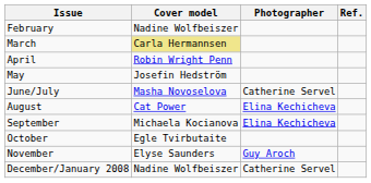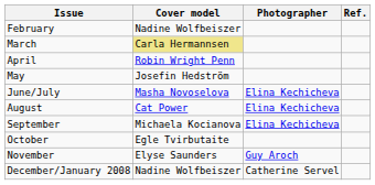June/July | Photographer: Catherine Servel -> Elina Kechicheva
